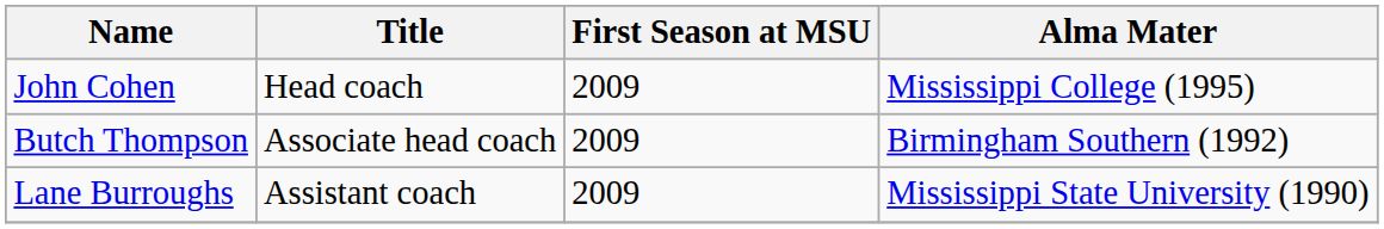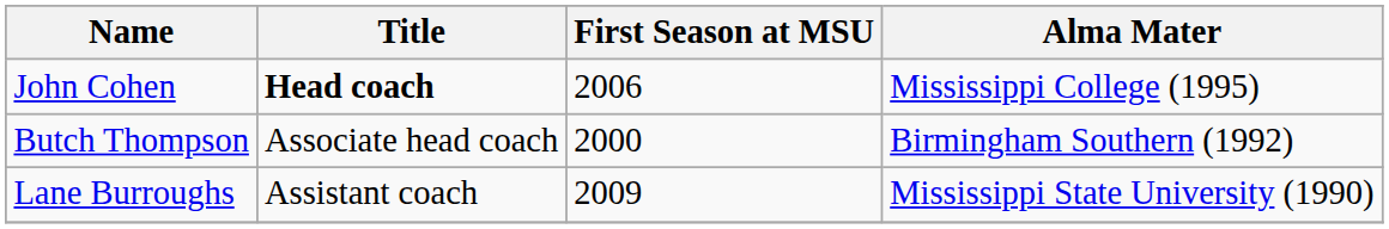John Cohen | Title: normal -> bold
John Cohen | First Season at MSU: 2009 -> 2006
Butch Thompson | First Season at MSU: 2009 -> 2000
